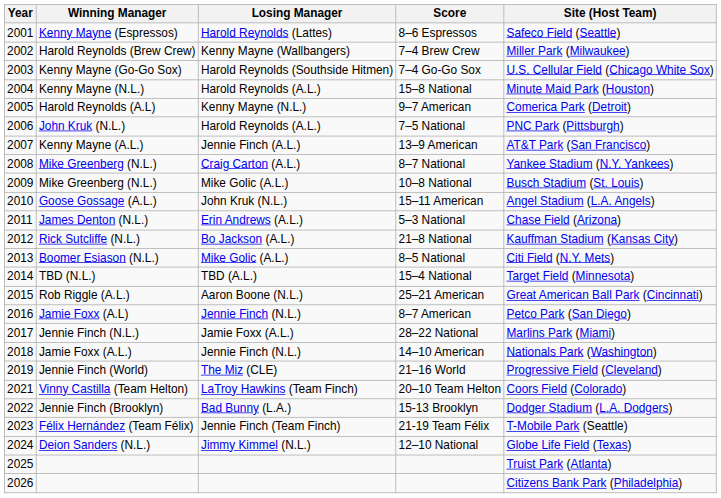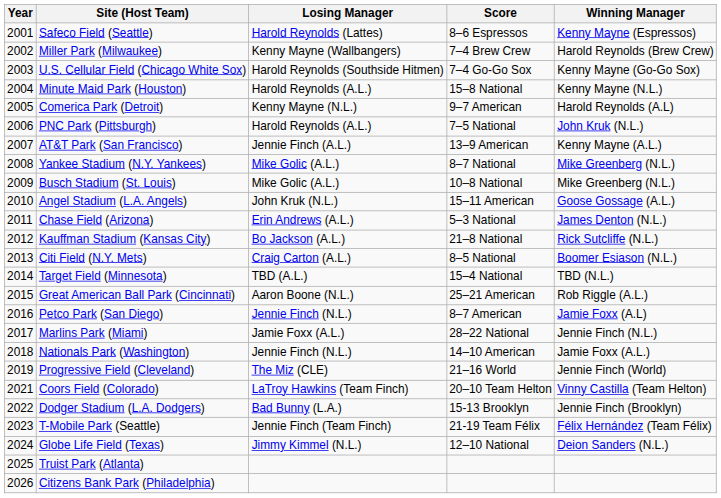columns swapped: Winning Manager <-> Site (Host Team)
8–7 National | Losing Manager: Craig Carton (A.L.) -> Mike Golic (A.L.)
8–5 National | Losing Manager: Mike Golic (A.L.) -> Craig Carton (A.L.)
